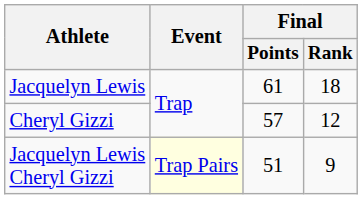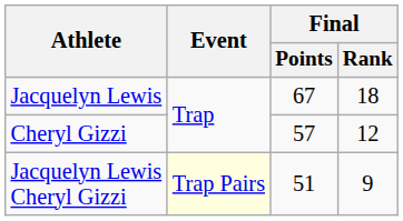Jacquelyn Lewis | Final / Points: 61 -> 67
